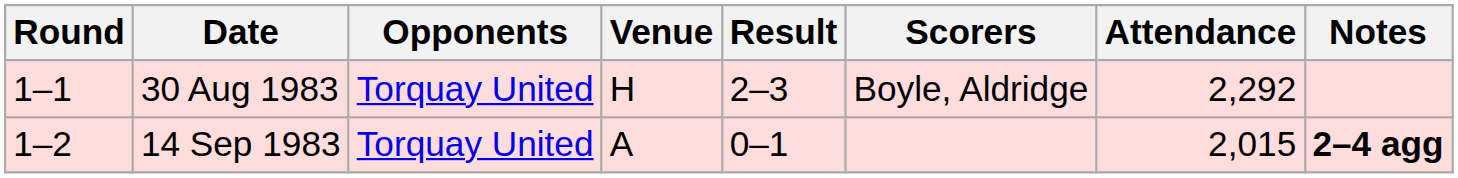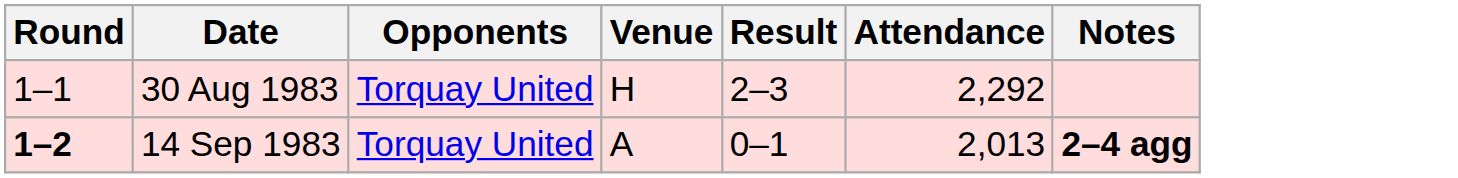- column: Scorers | Boyle, Aldridge
14 Sep 1983 | Round: normal -> bold
14 Sep 1983 | Attendance: 2,015 -> 2,013
